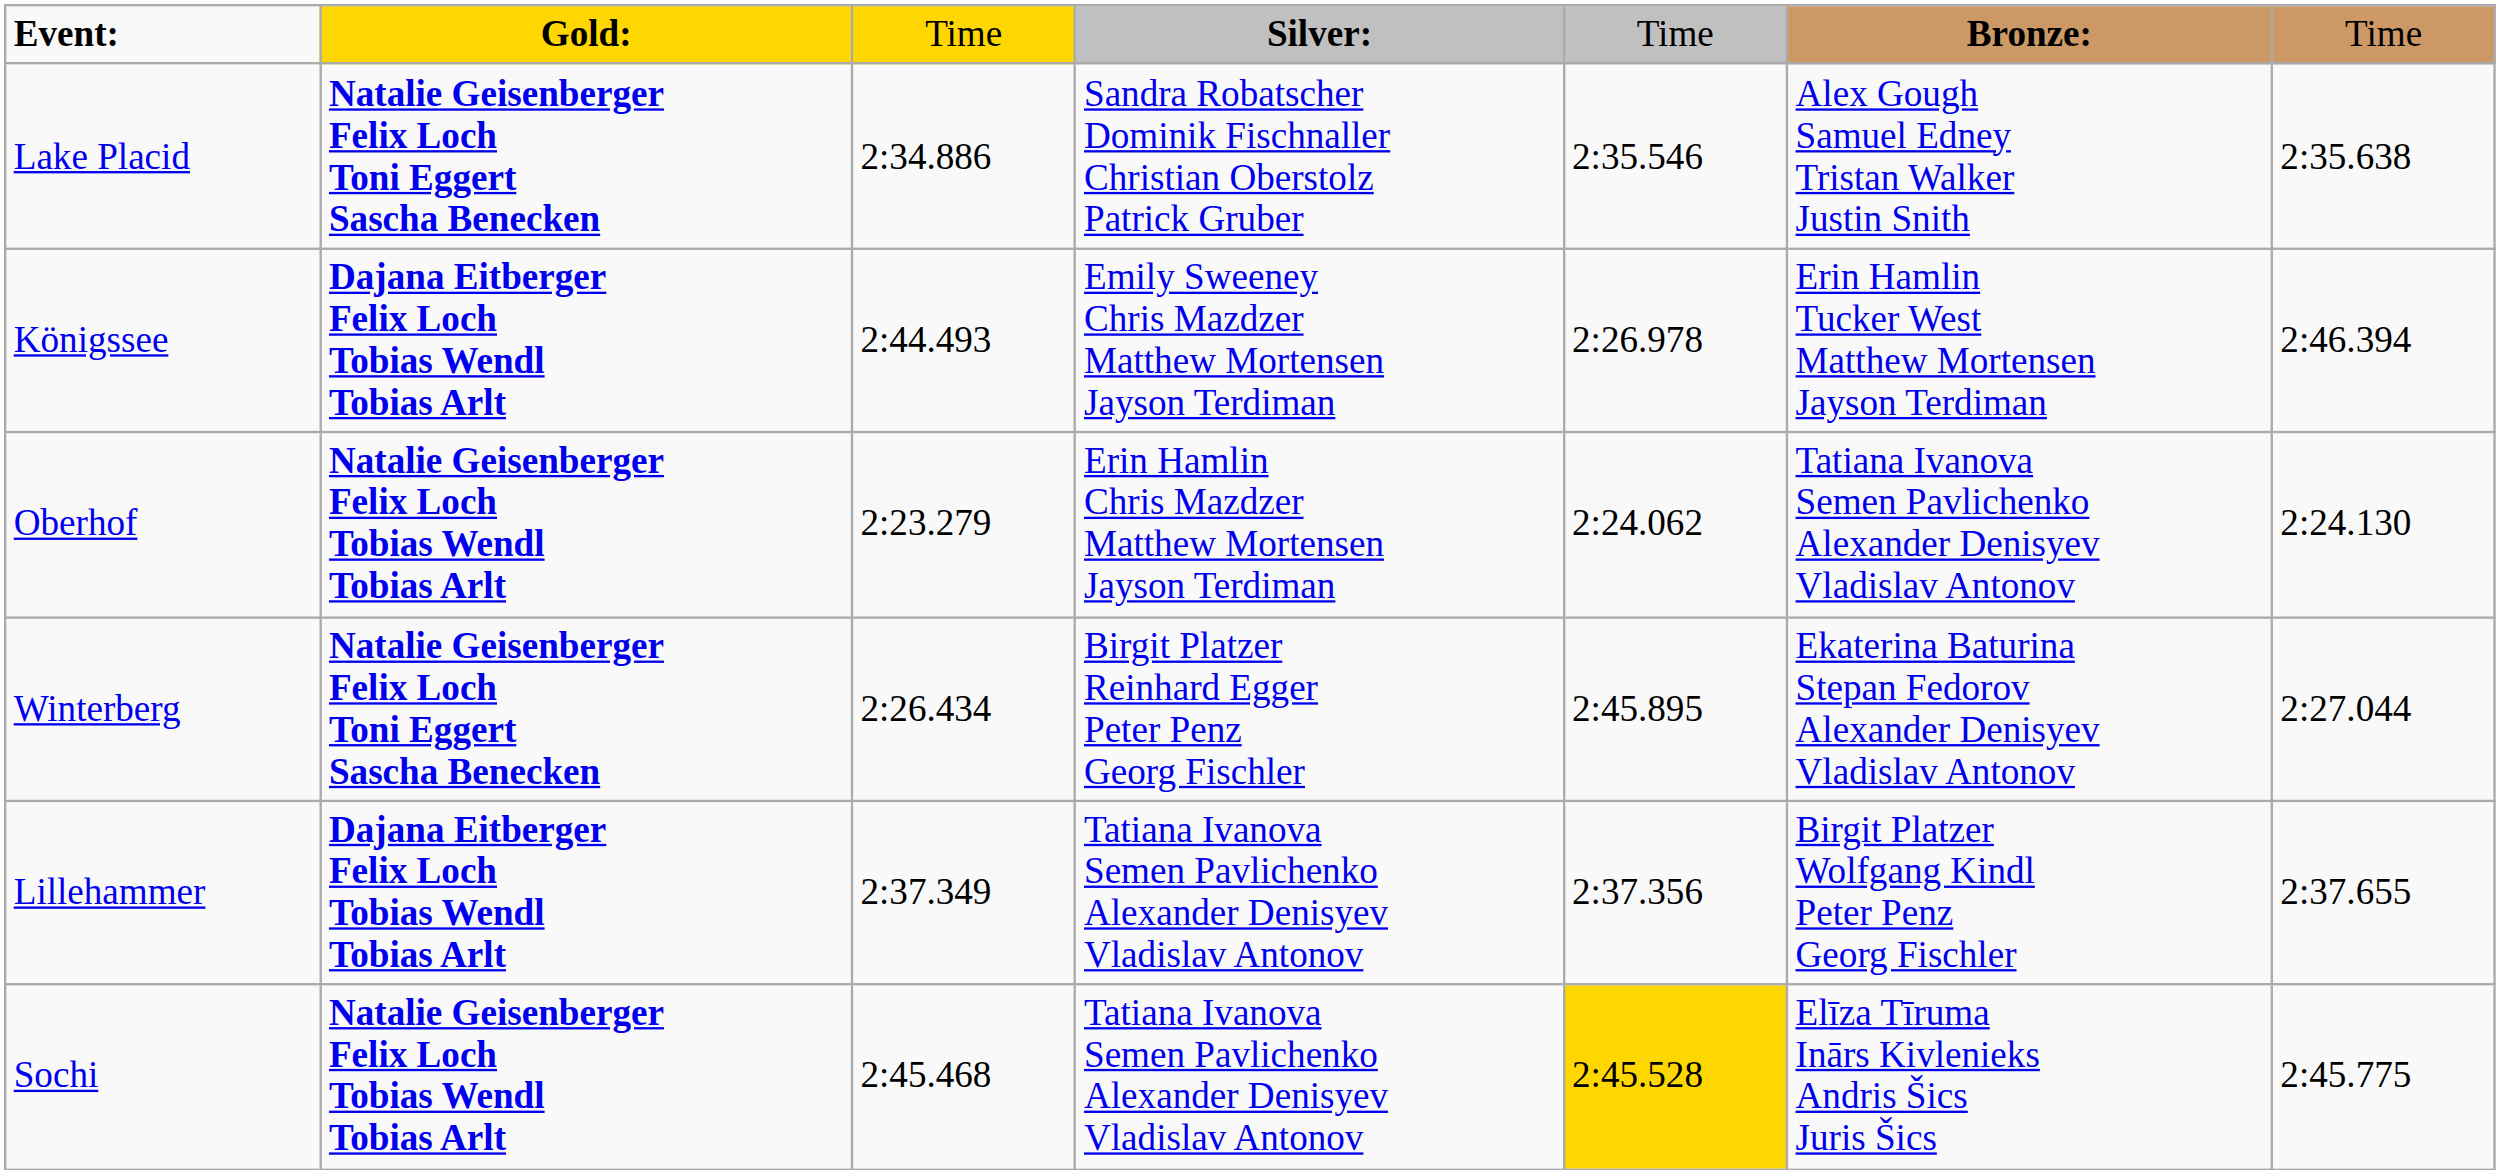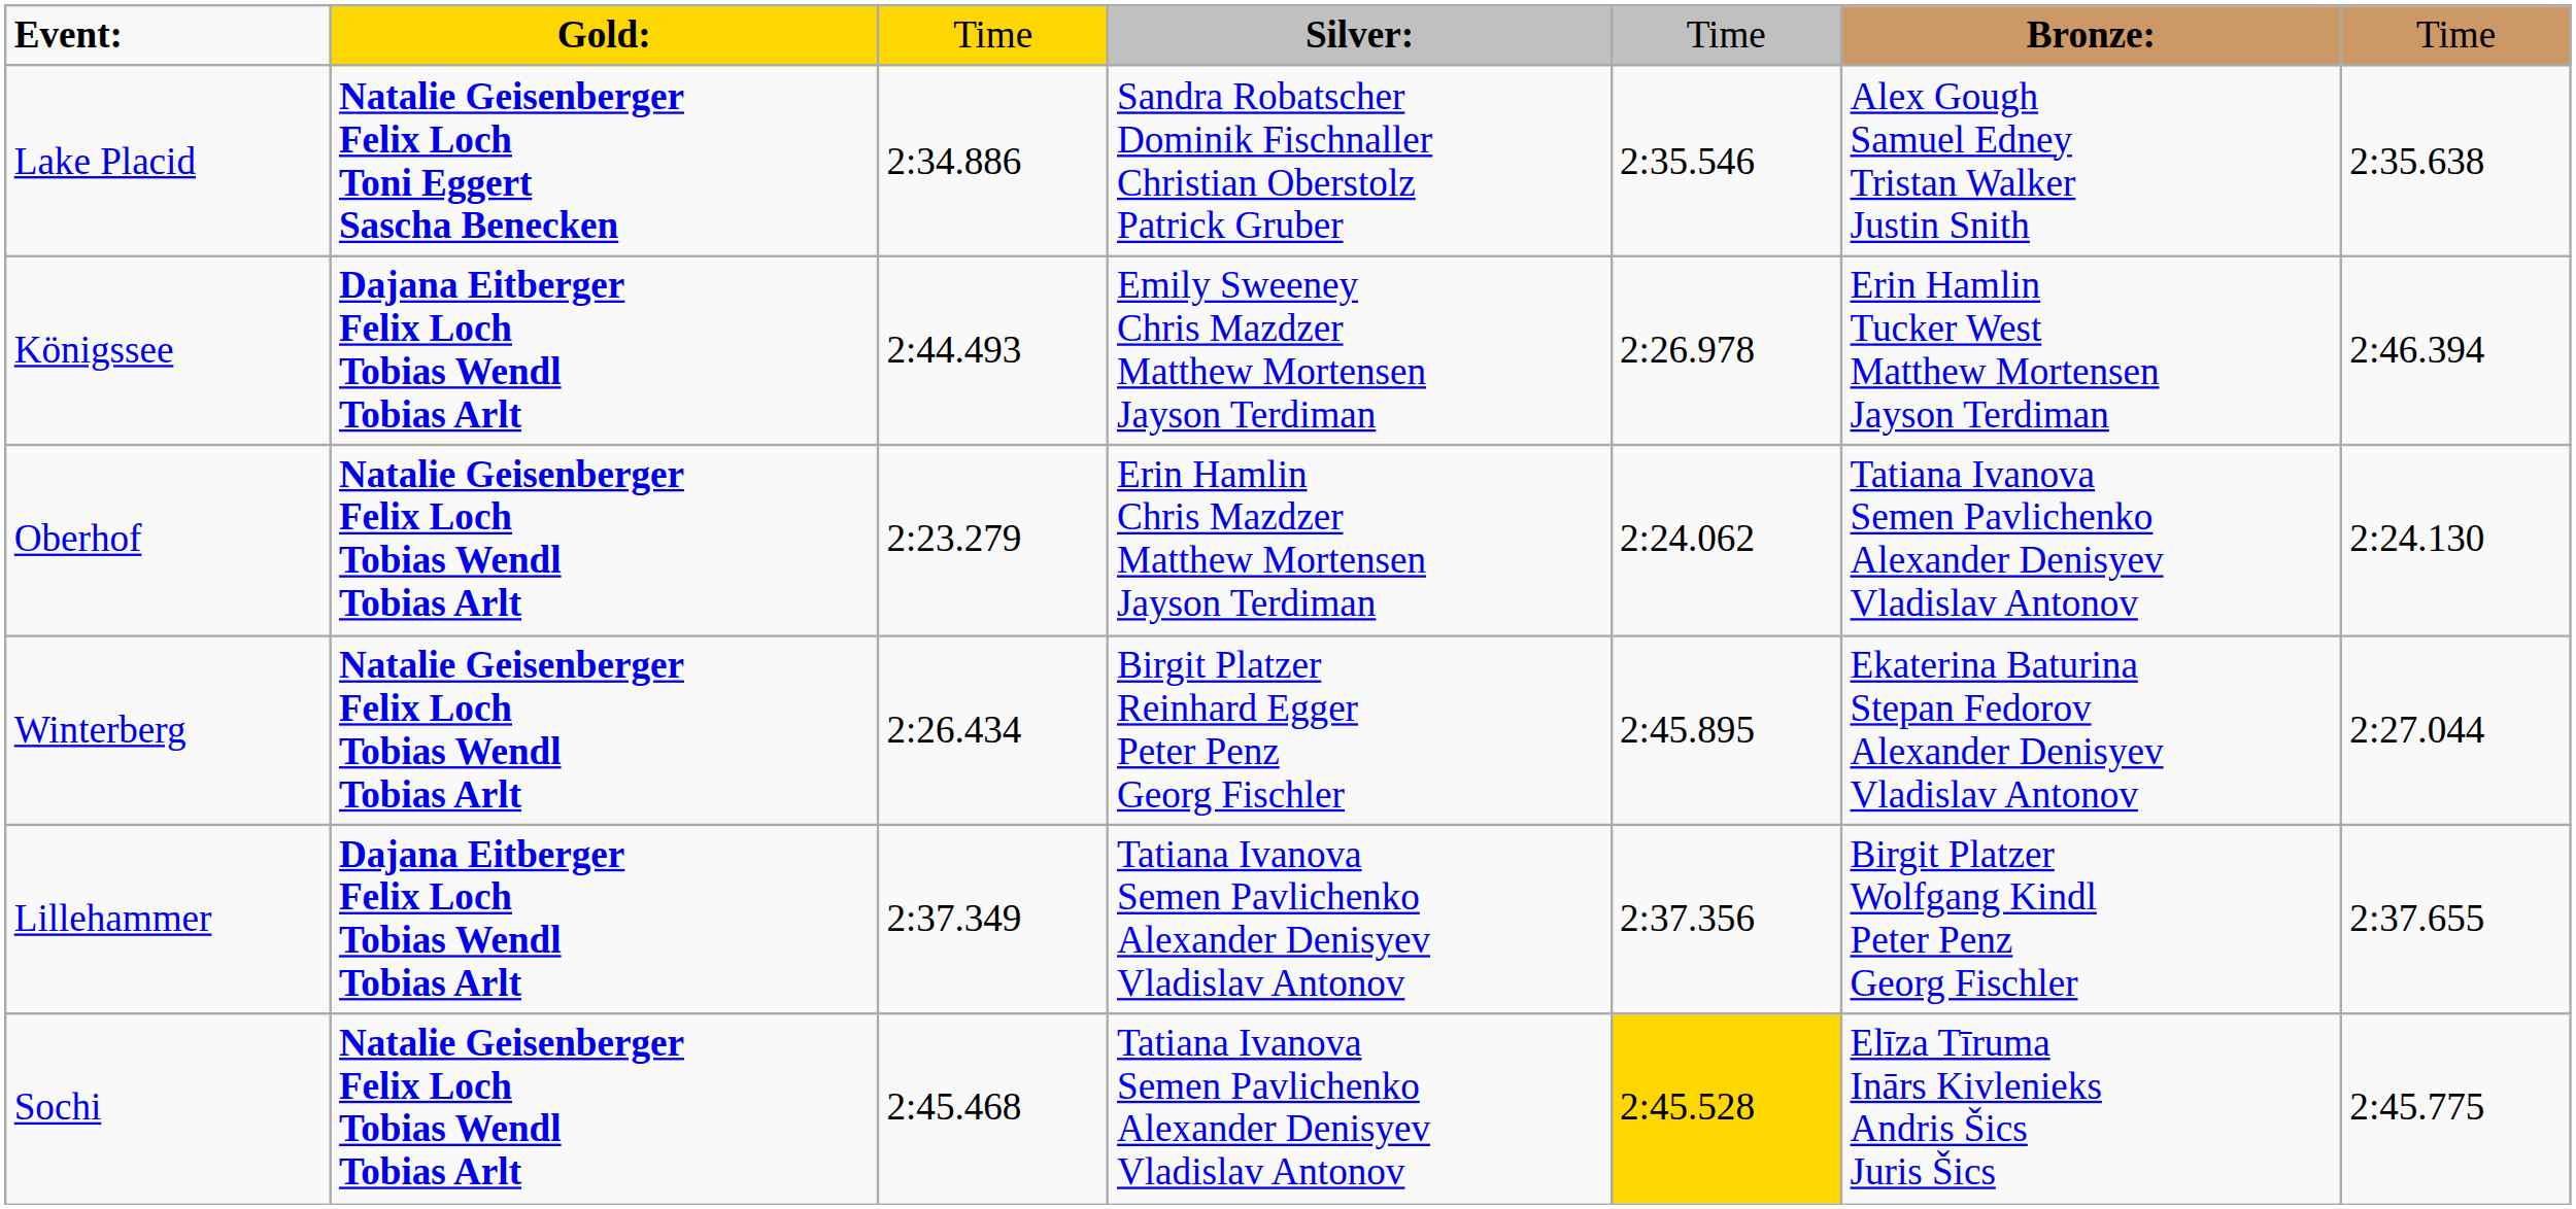Winterberg | column 2: Natalie Geisenberger Felix Loch Toni Eggert Sascha Benecken -> Natalie Geisenberger Felix Loch Tobias Wendl Tobias Arlt
